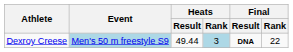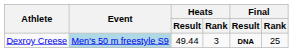Dexroy Creese | Heats / Rank: lightblue background -> no background
Dexroy Creese | Final / Rank: 22 -> 25
